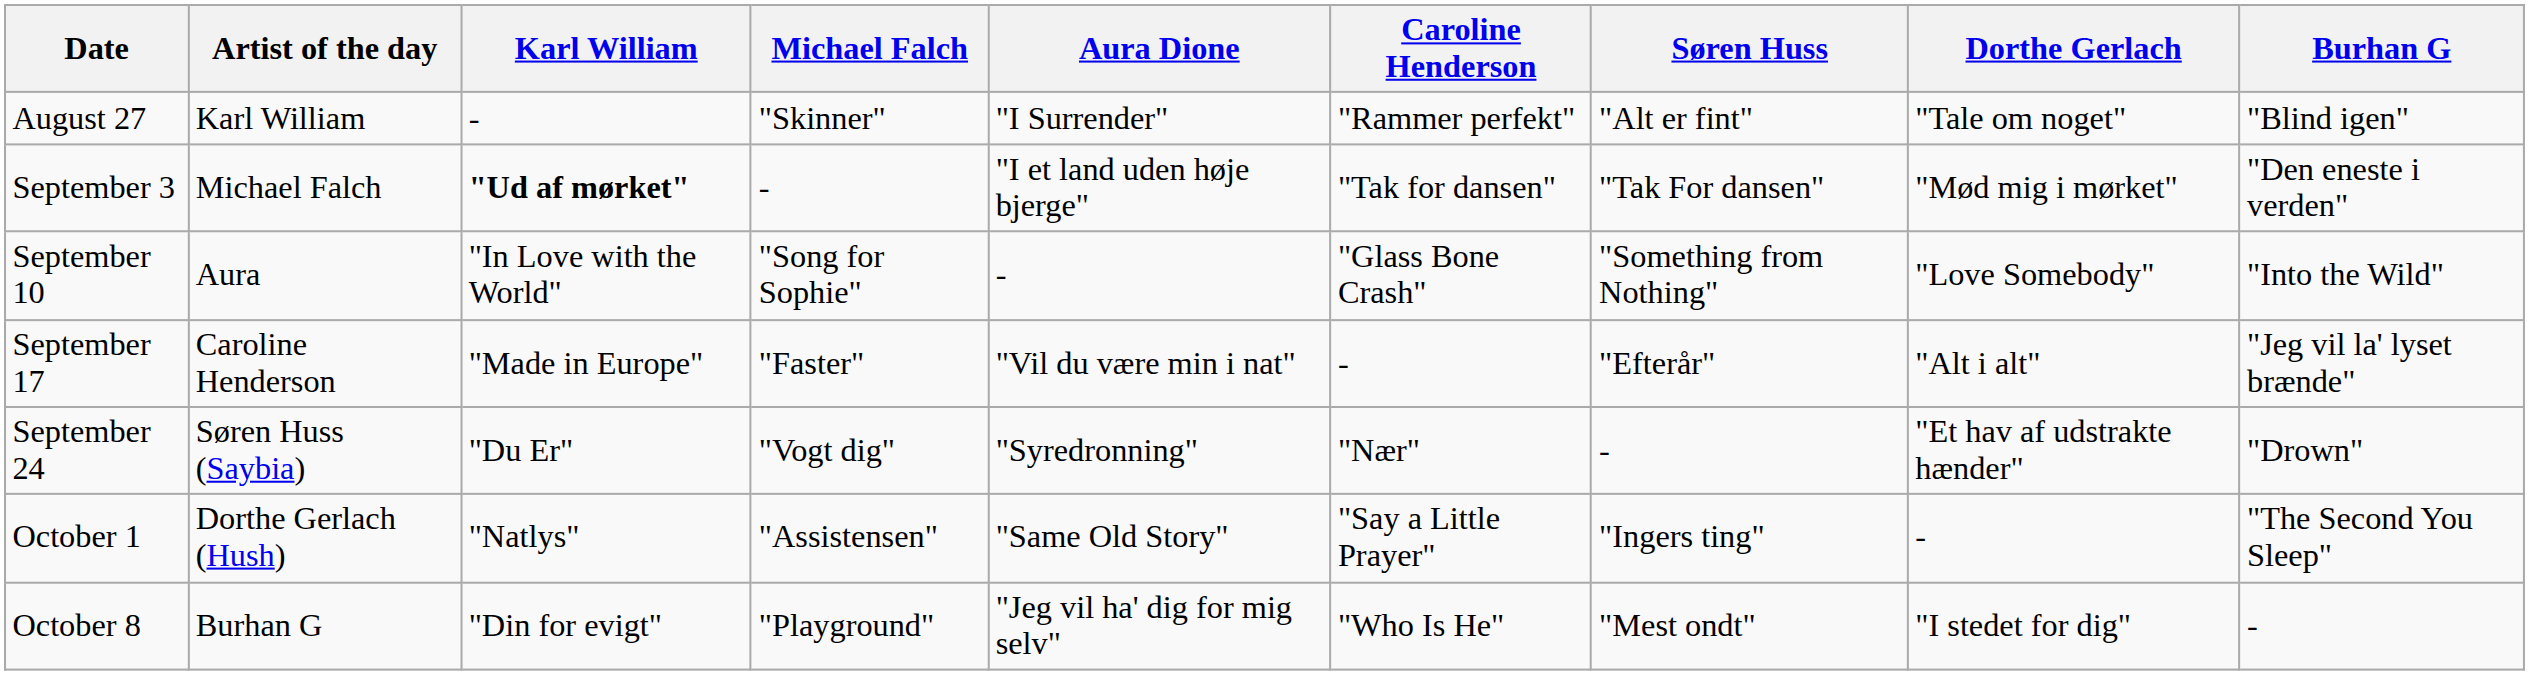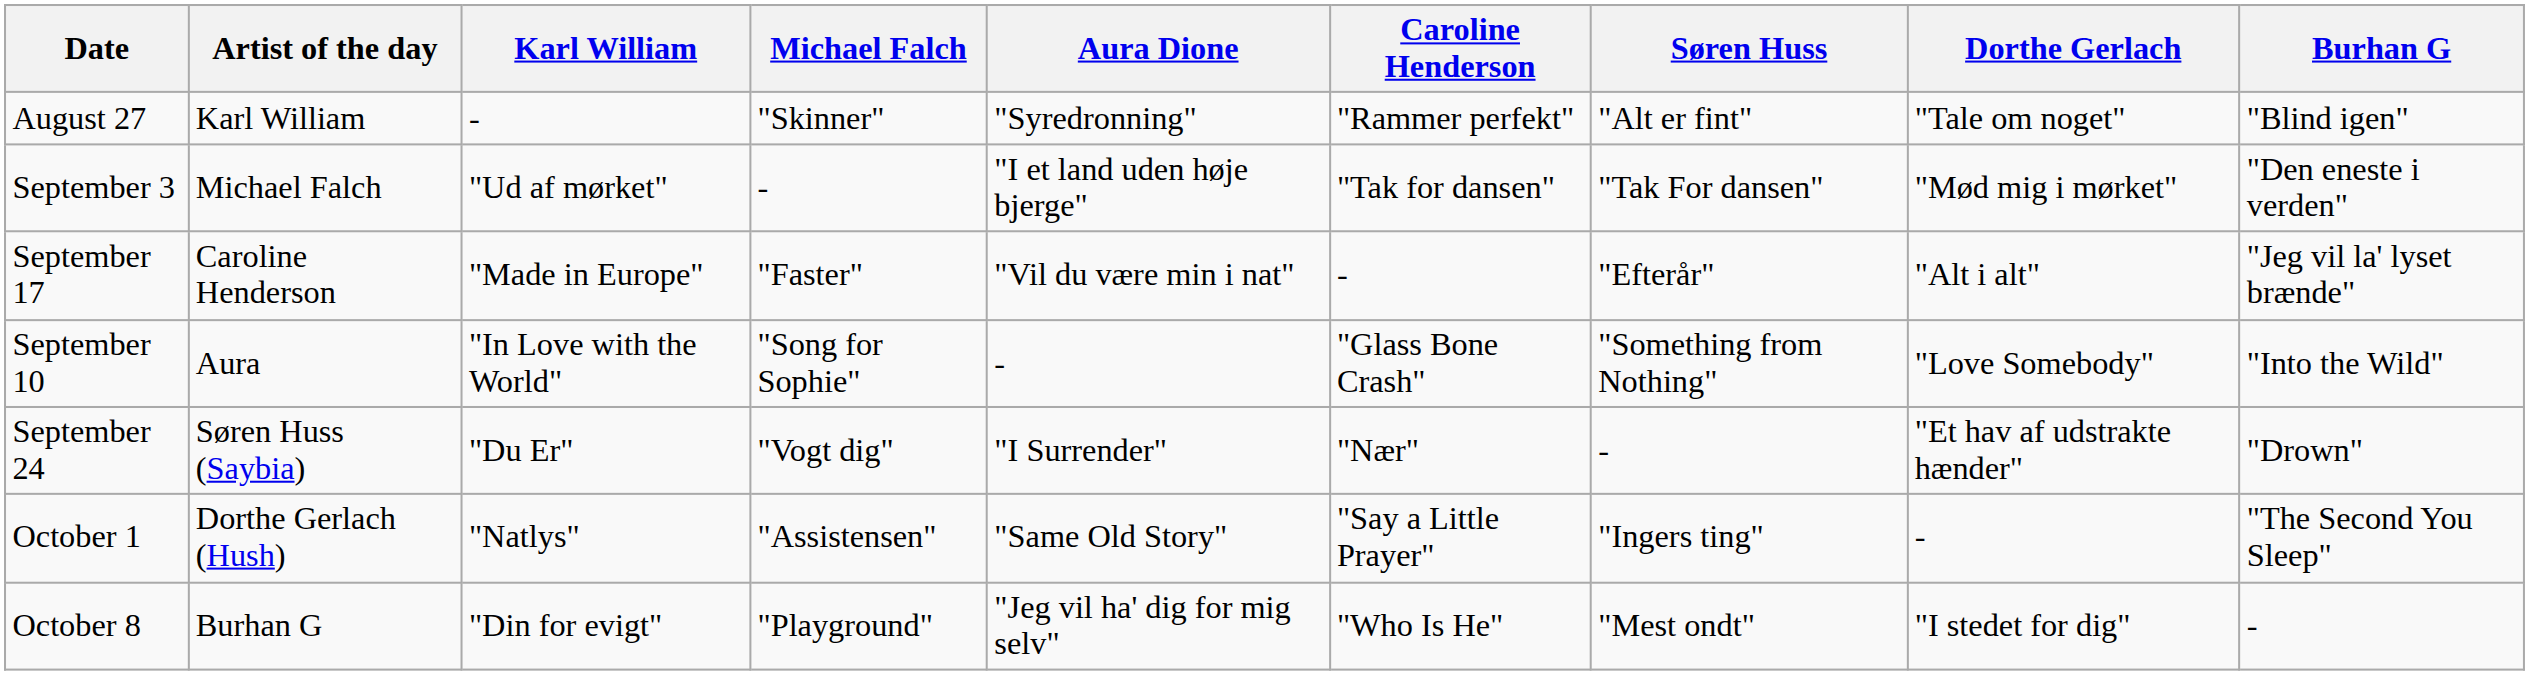August 27 | Aura Dione: "I Surrender" -> "Syredronning"
September 3 | Karl William: bold -> normal
rows swapped: September 10 <-> September 17
September 24 | Aura Dione: "Syredronning" -> "I Surrender"
